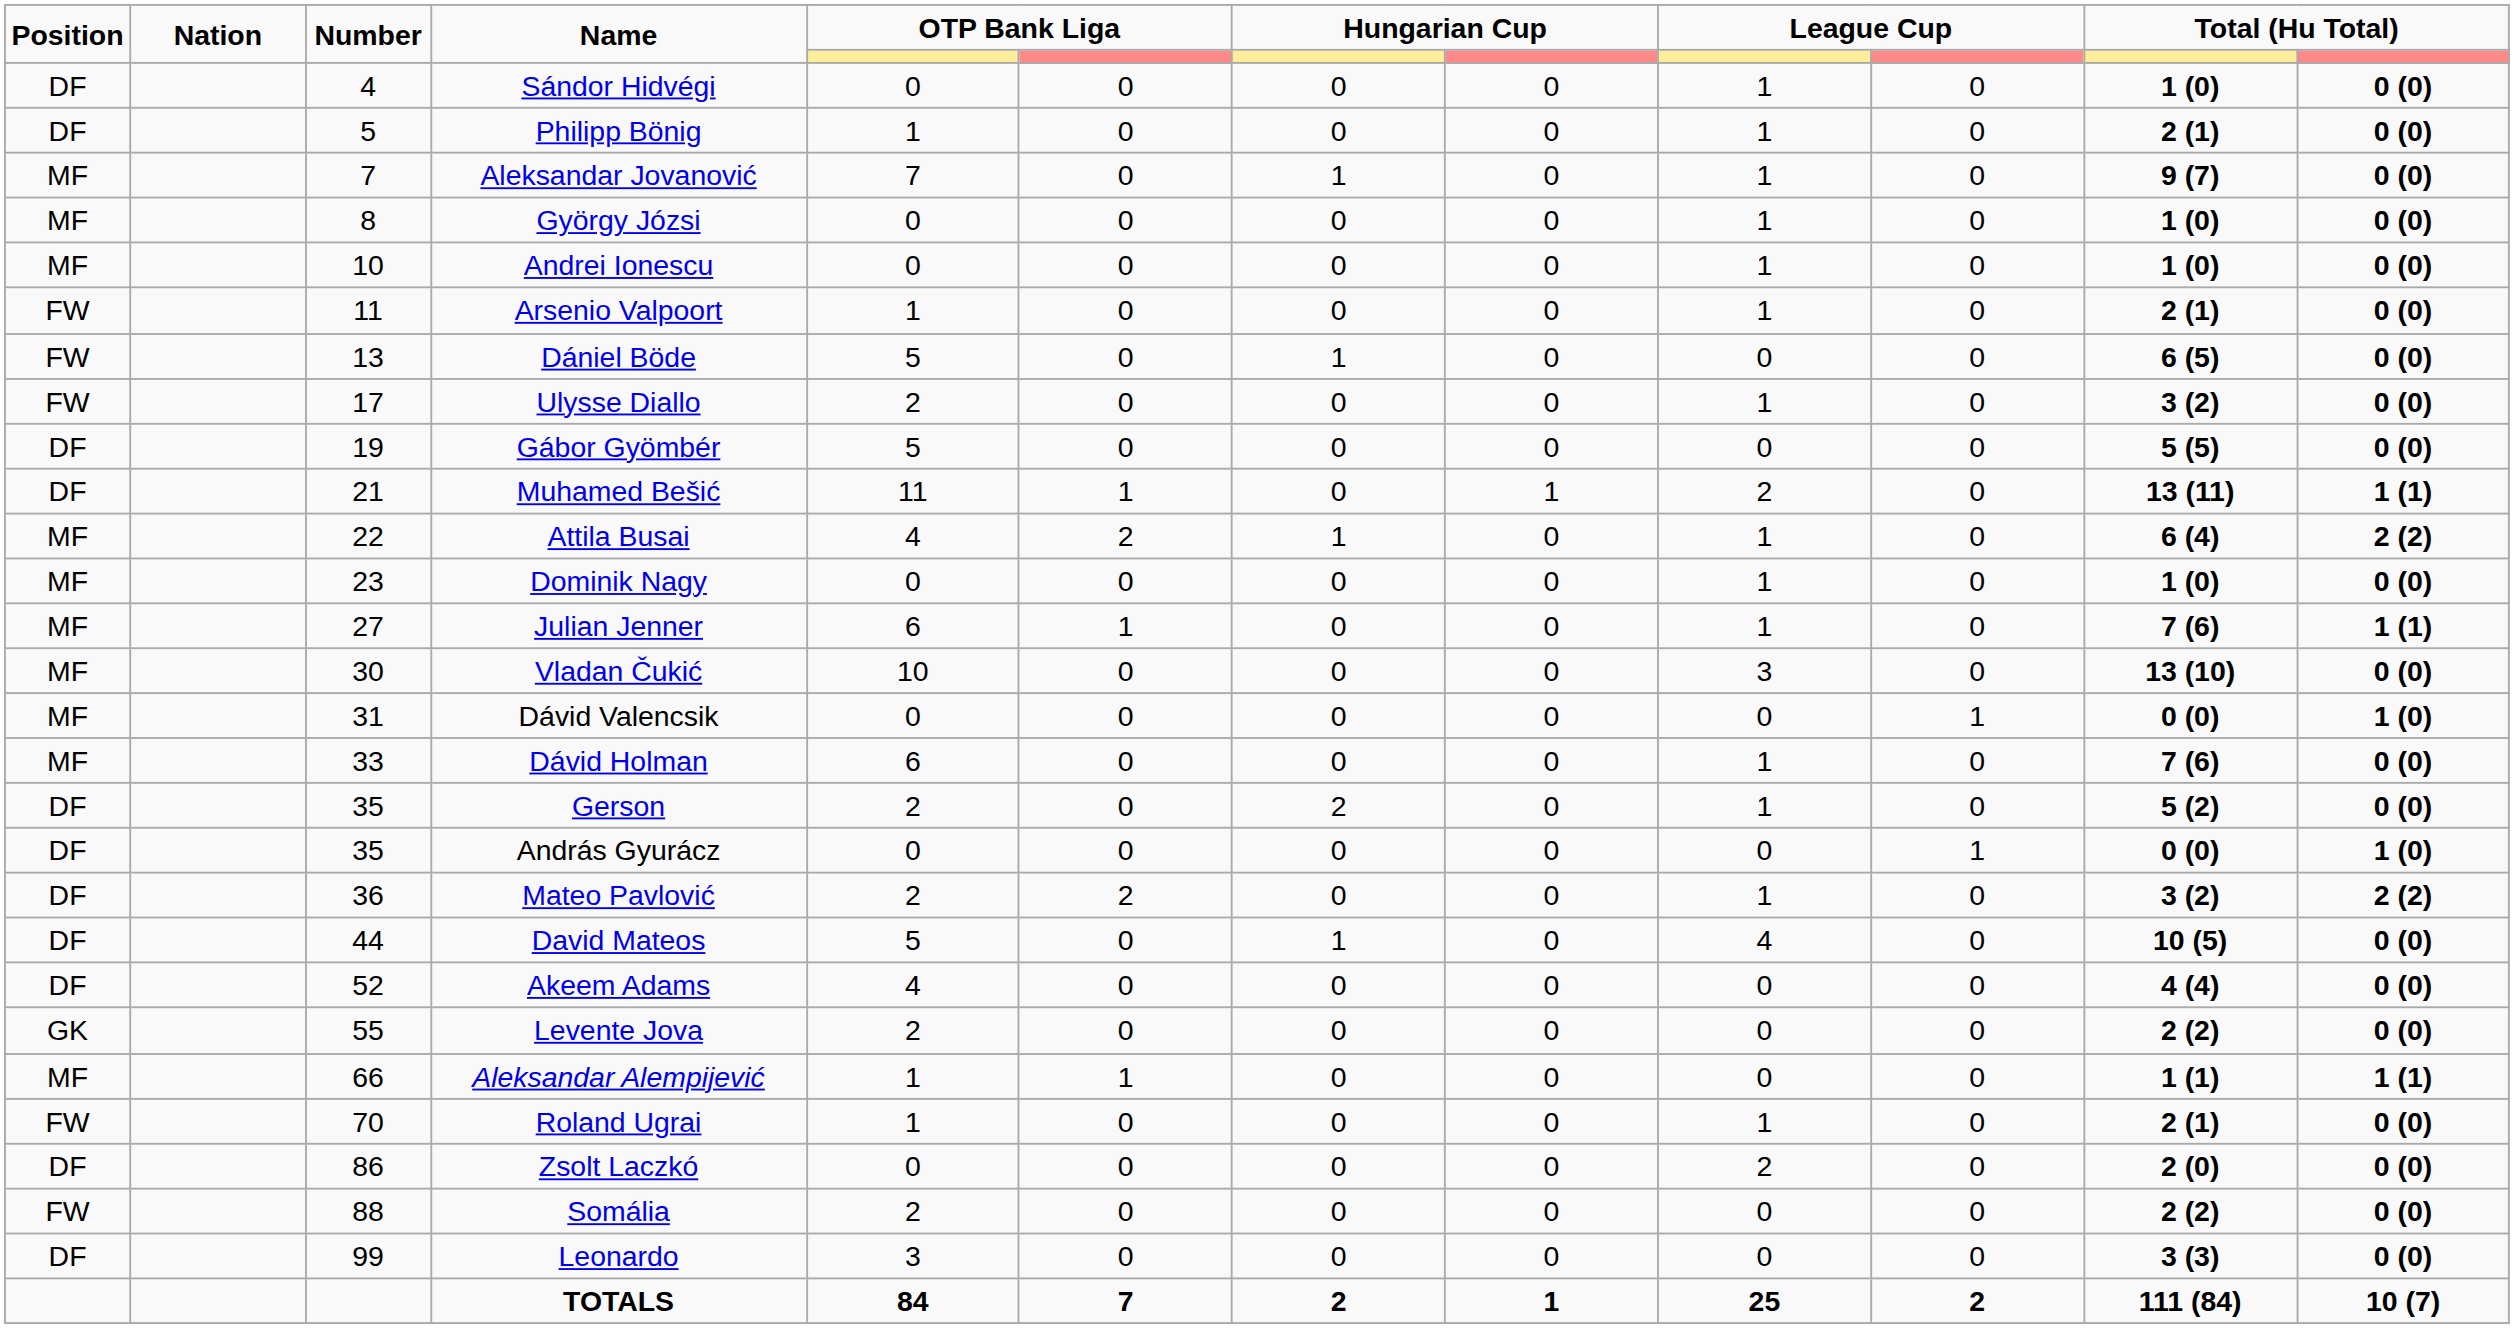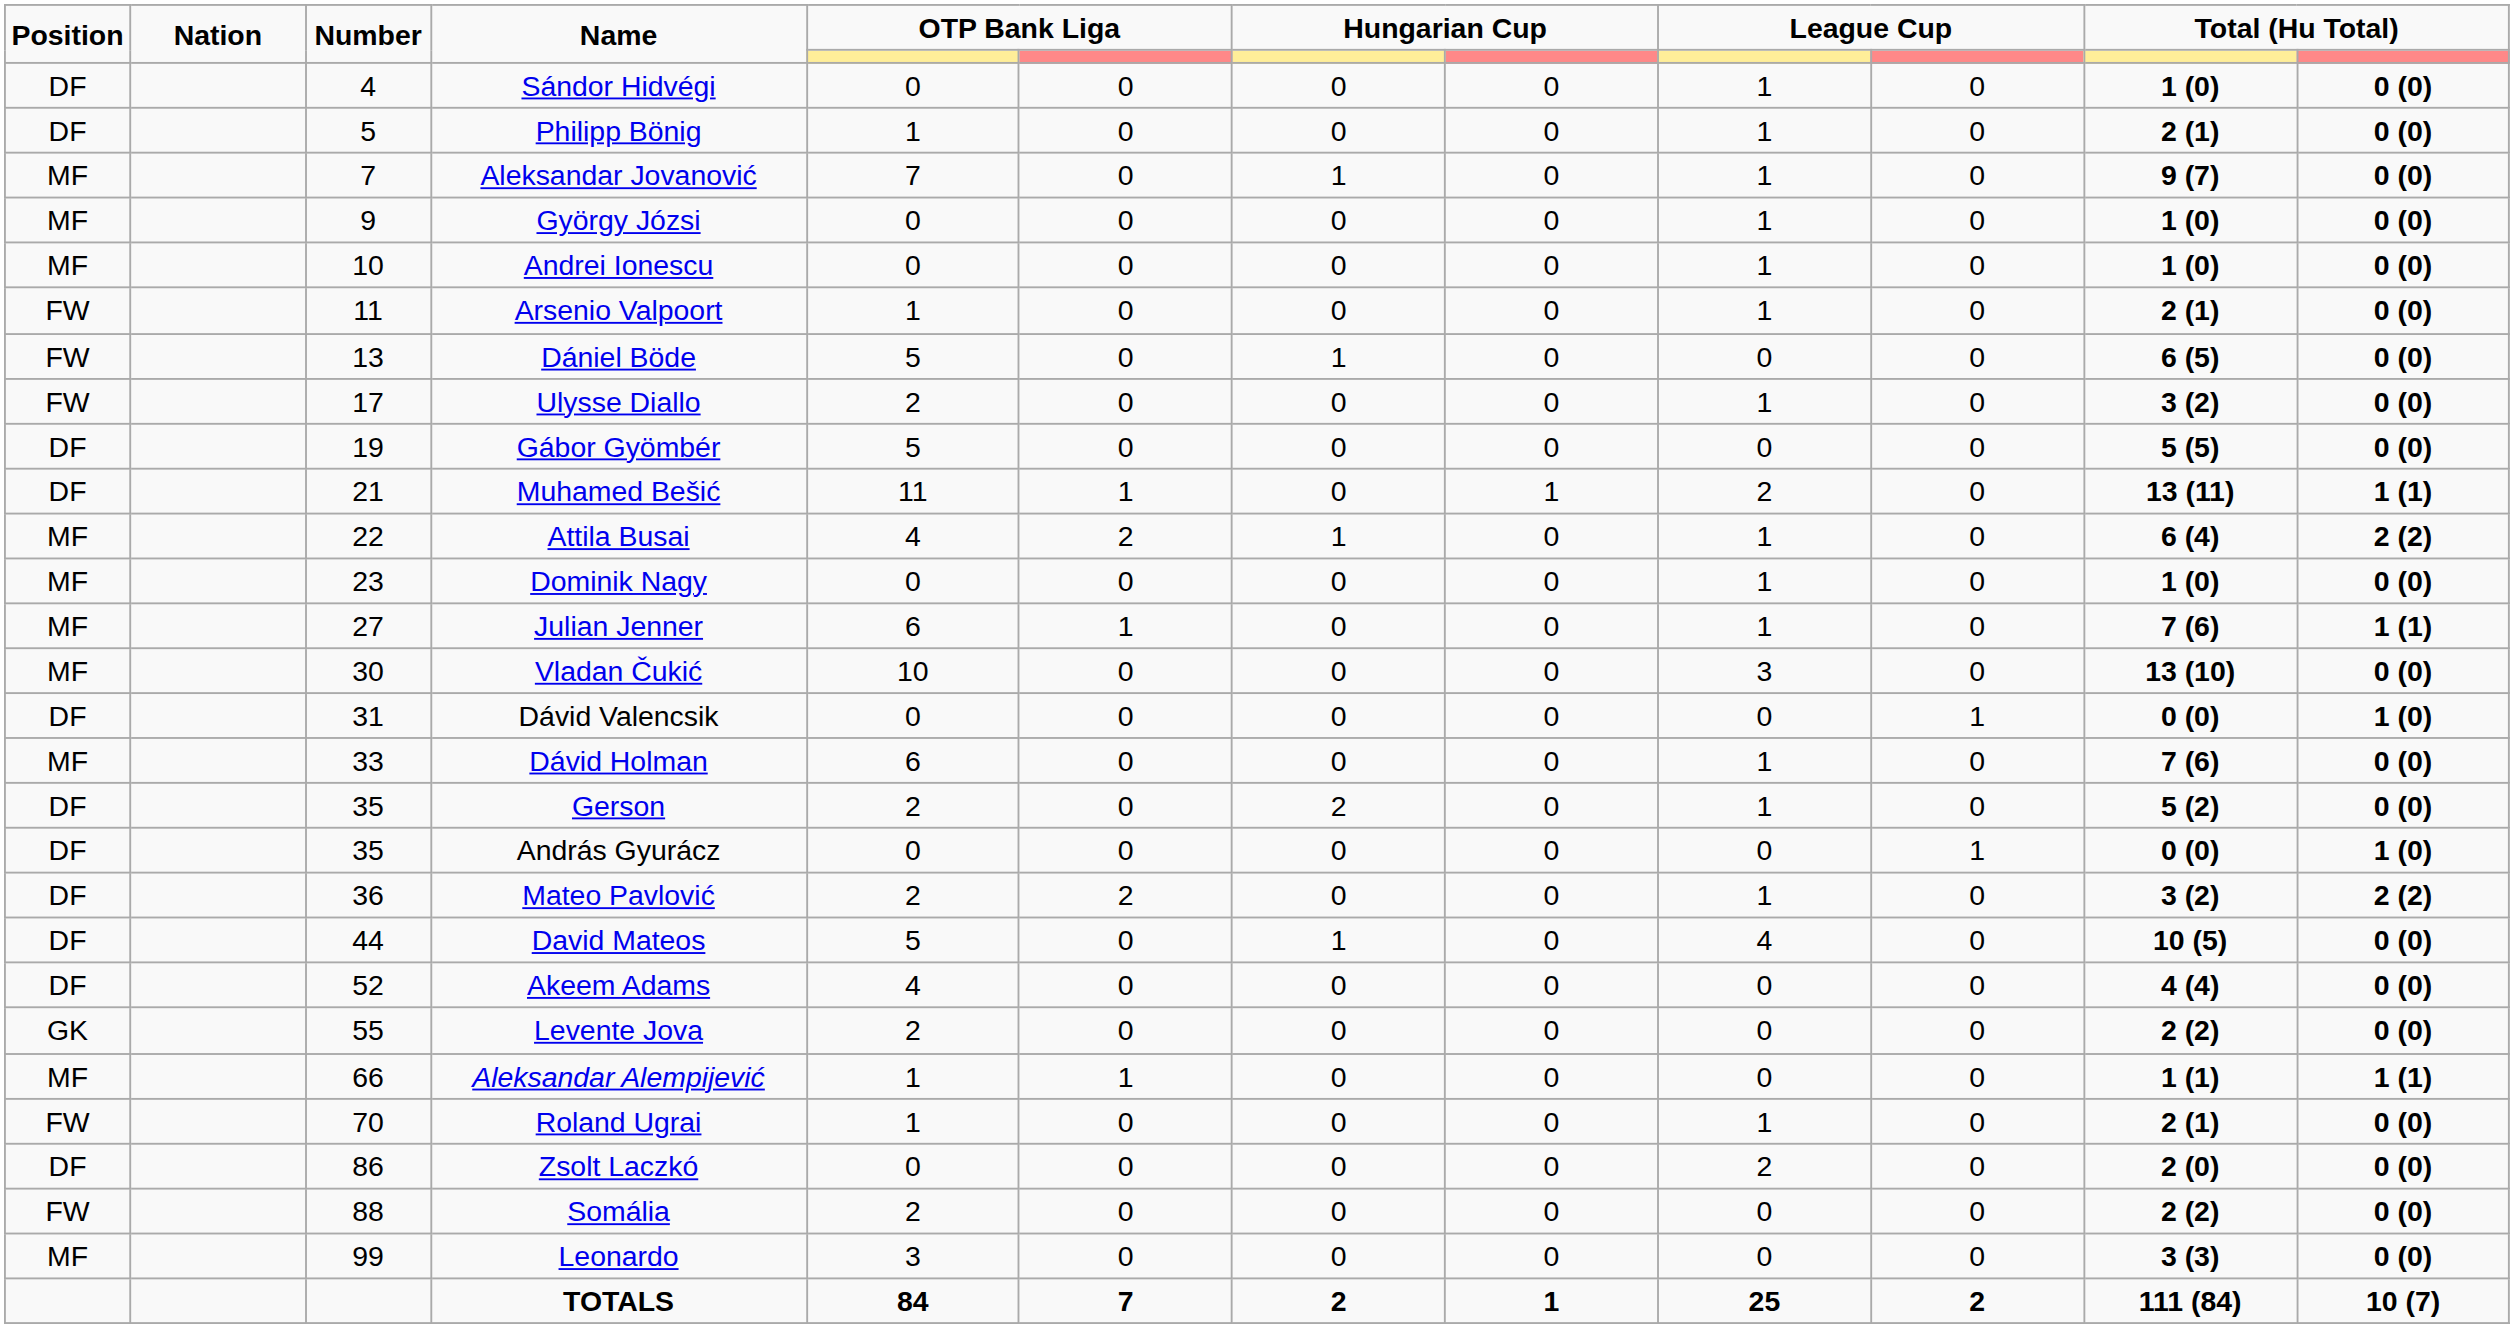György Józsi | Number: 8 -> 9
Dávid Valencsik | Position: MF -> DF
Leonardo | Position: DF -> MF
